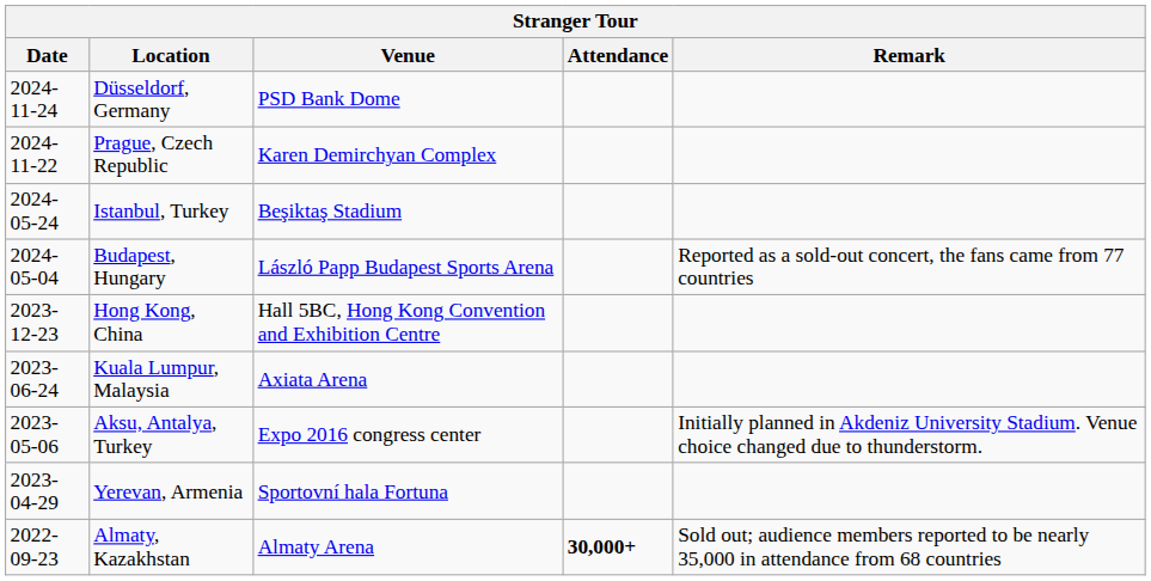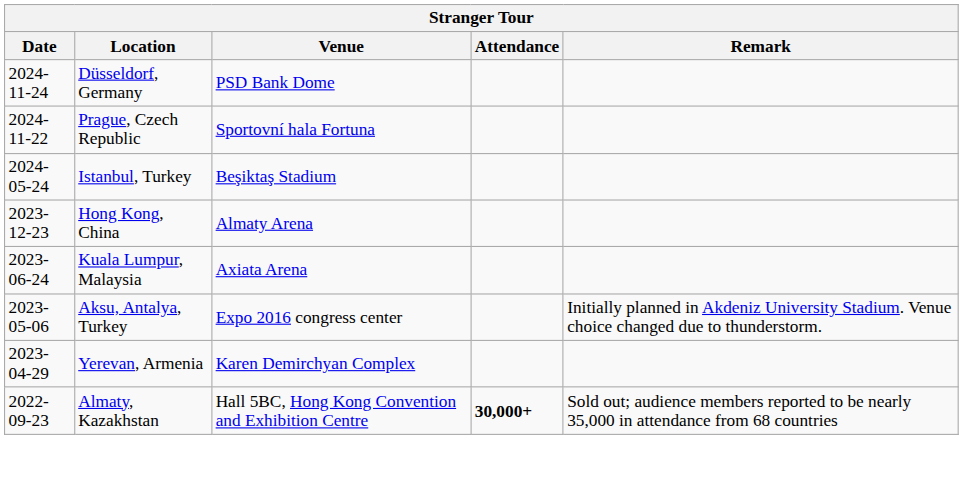Prague, Czech Republic | Venue: Karen Demirchyan Complex -> Sportovní hala Fortuna
- row: 2024-05-04 | Budapest, Hungary | László Papp Budapest Sports Arena | Reported as a sold-out concert, the fans came from 77 countries
Hong Kong, China | Venue: Hall 5BC, Hong Kong Convention and Exhibition Centre -> Almaty Arena
Yerevan, Armenia | Venue: Sportovní hala Fortuna -> Karen Demirchyan Complex
Almaty, Kazakhstan | Venue: Almaty Arena -> Hall 5BC, Hong Kong Convention and Exhibition Centre
